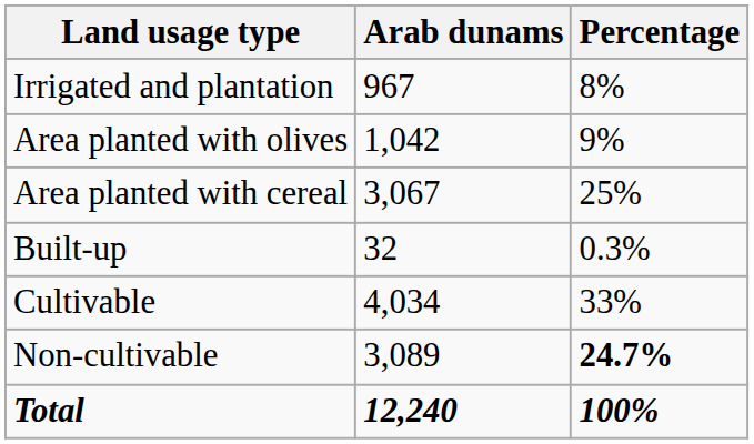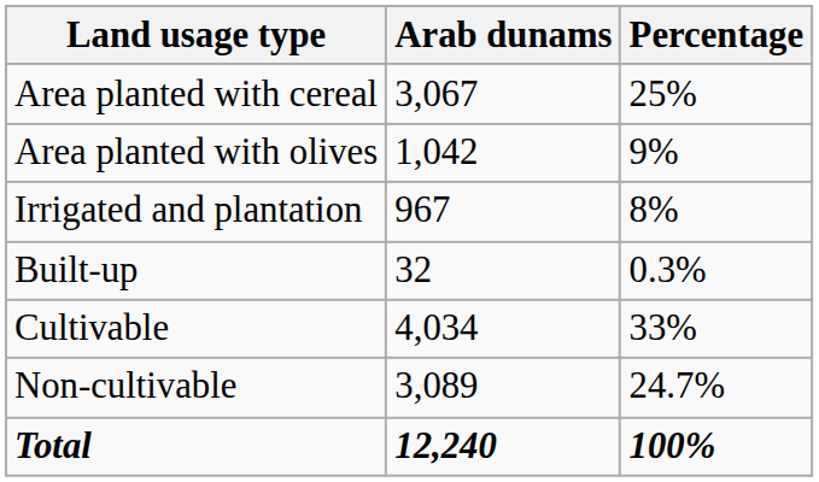rows swapped: Irrigated and plantation <-> Area planted with cereal
Non-cultivable | Percentage: bold -> normal
